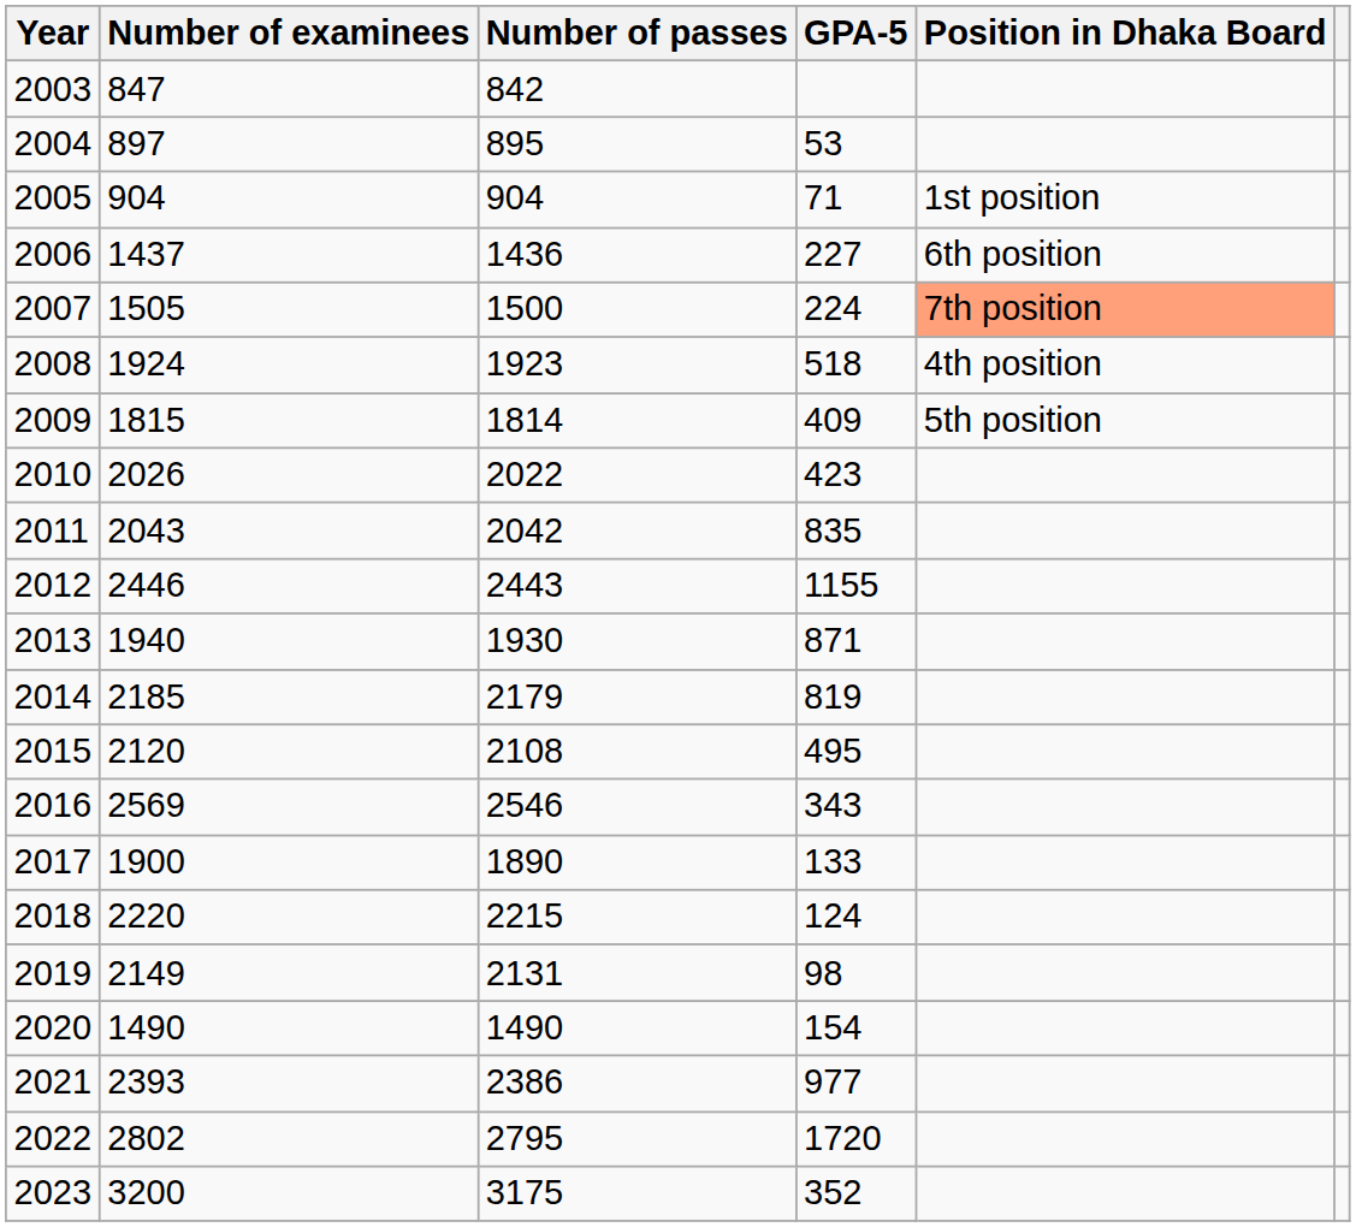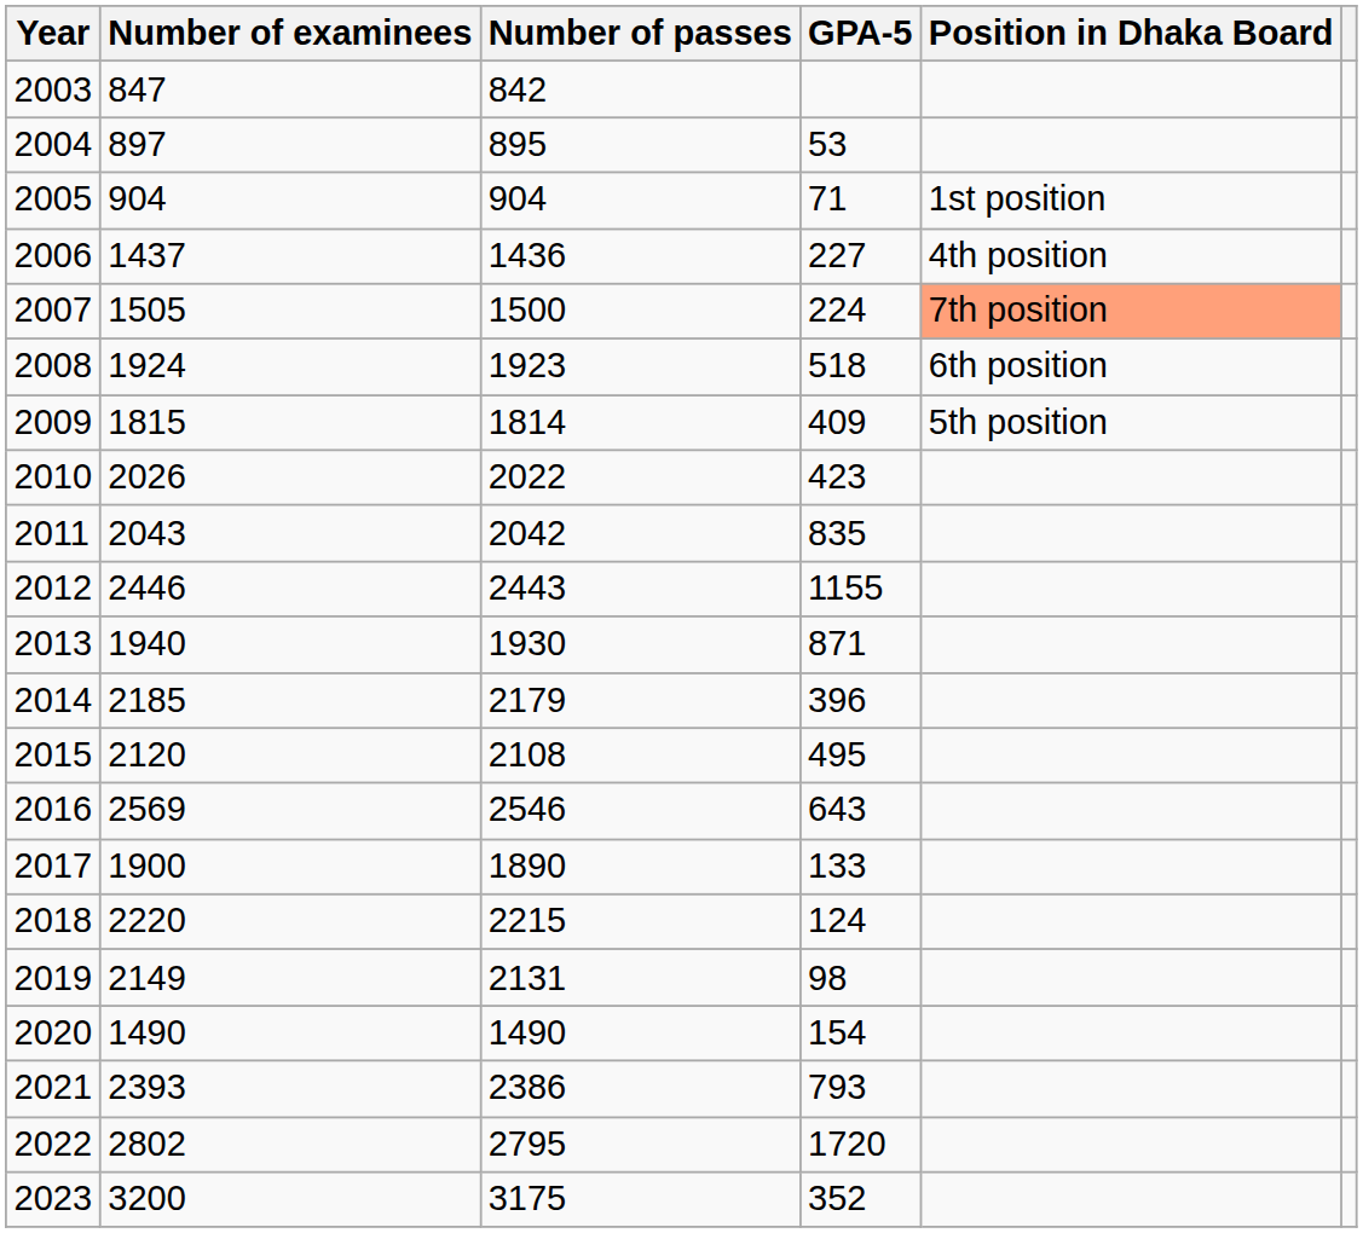2006 | Position in Dhaka Board: 6th position -> 4th position
2008 | Position in Dhaka Board: 4th position -> 6th position
2014 | GPA-5: 819 -> 396
2016 | GPA-5: 343 -> 643
2021 | GPA-5: 977 -> 793
